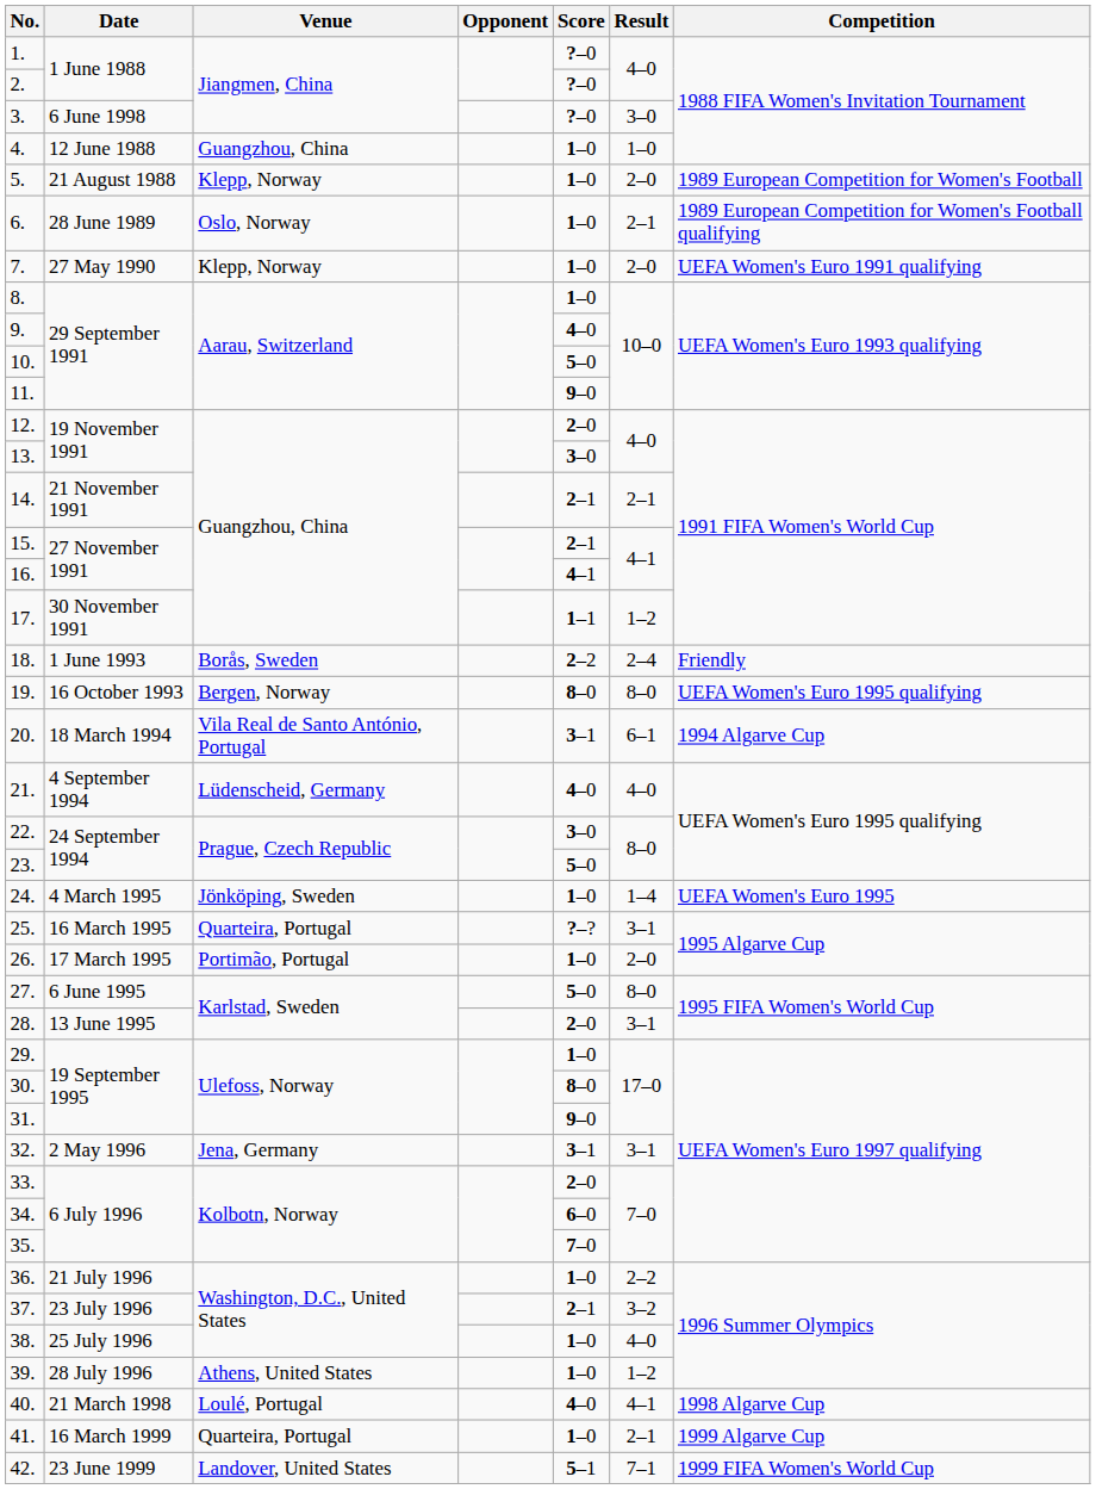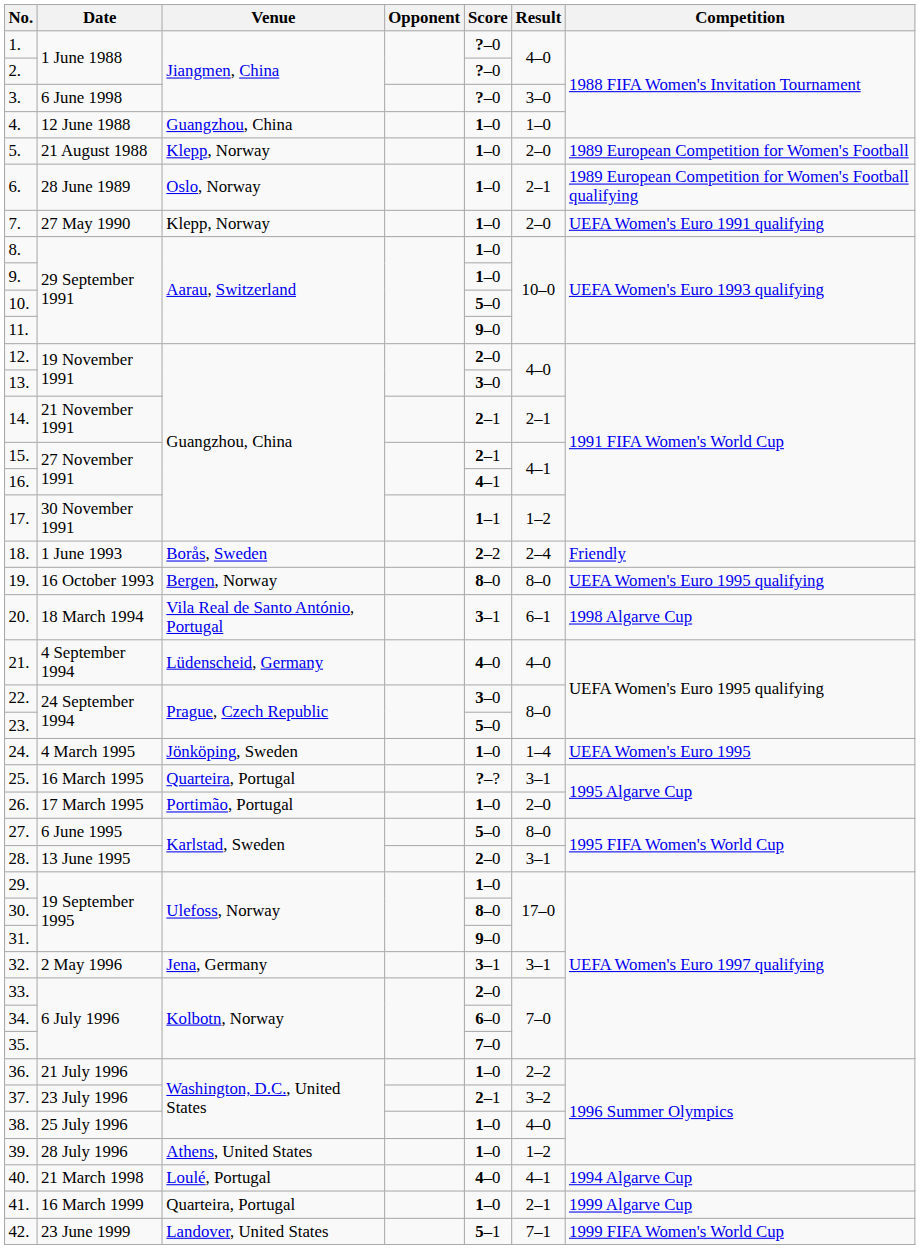9. | Score: 4–0 -> 1–0
20. | Competition: 1994 Algarve Cup -> 1998 Algarve Cup
40. | Competition: 1998 Algarve Cup -> 1994 Algarve Cup
